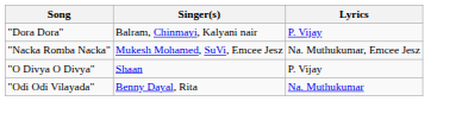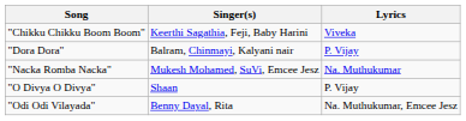+ row: "Chikku Chikku Boom Boom" | Keerthi Sagathia, Feji, Baby Harini | Viveka
"Nacka Romba Nacka" | Lyrics: Na. Muthukumar, Emcee Jesz -> Na. Muthukumar
"Odi Odi Vilayada" | Lyrics: Na. Muthukumar -> Na. Muthukumar, Emcee Jesz
